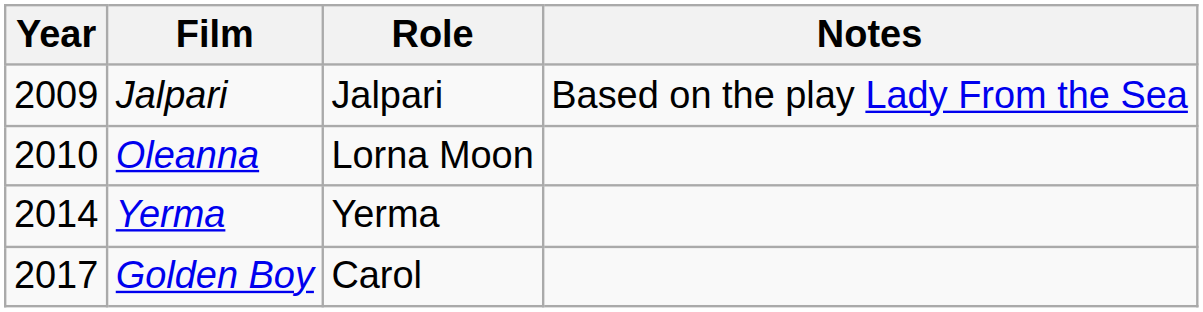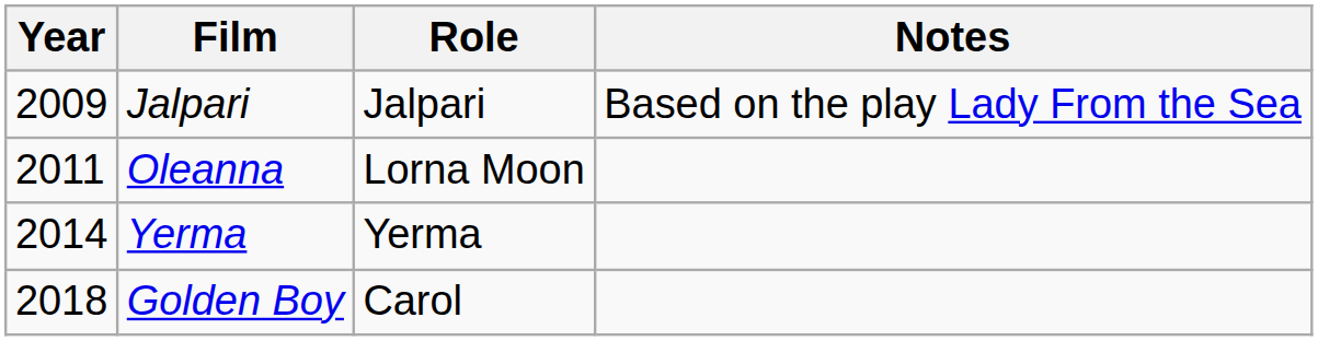Oleanna | Year: 2010 -> 2011
Golden Boy | Year: 2017 -> 2018
